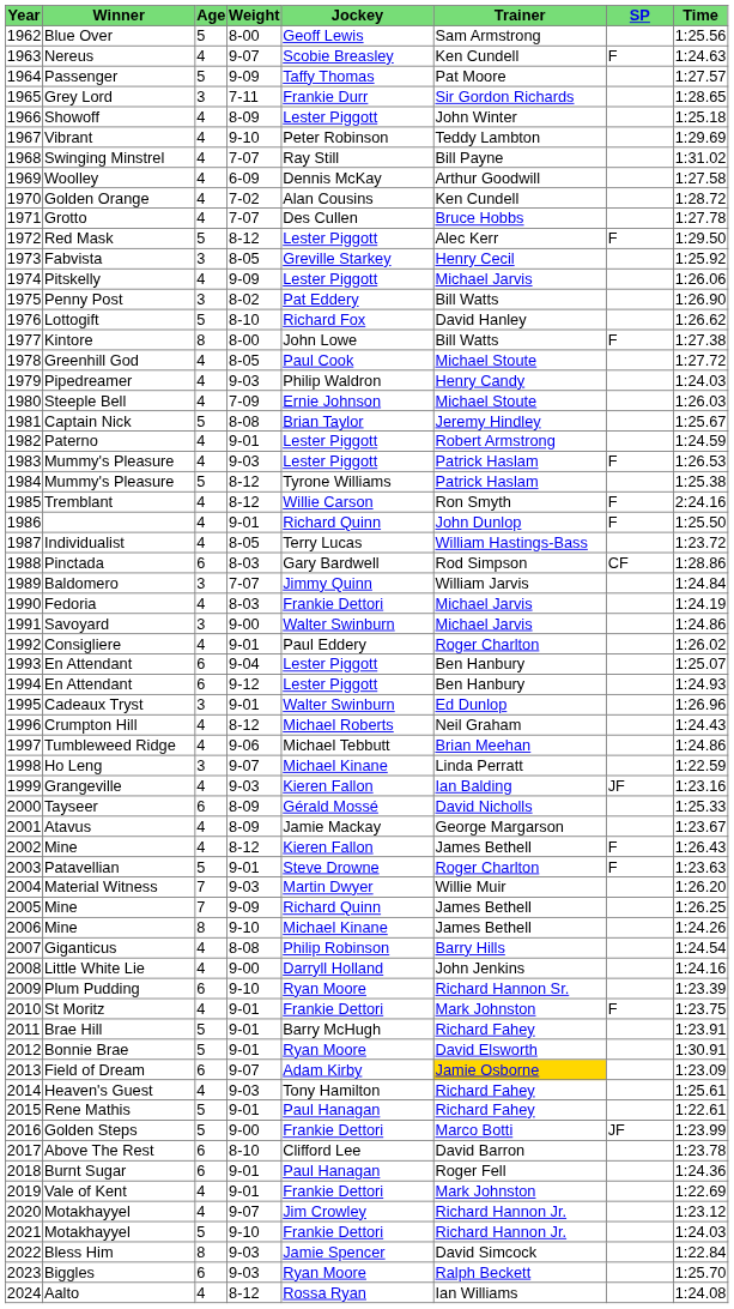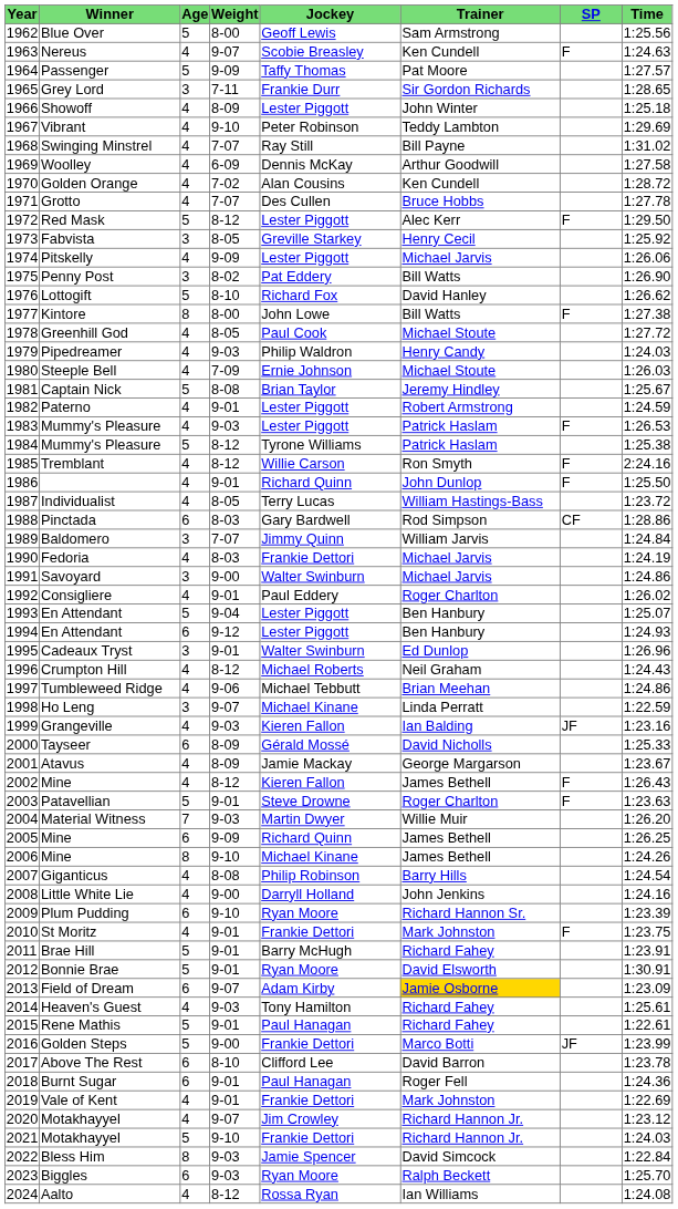1993 / En Attendant | Age: 6 -> 5
2005 / Mine | Age: 7 -> 6
